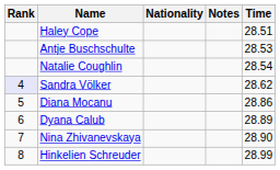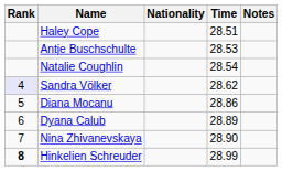columns swapped: Time <-> Notes
Hinkelien Schreuder | Rank: normal -> bold
